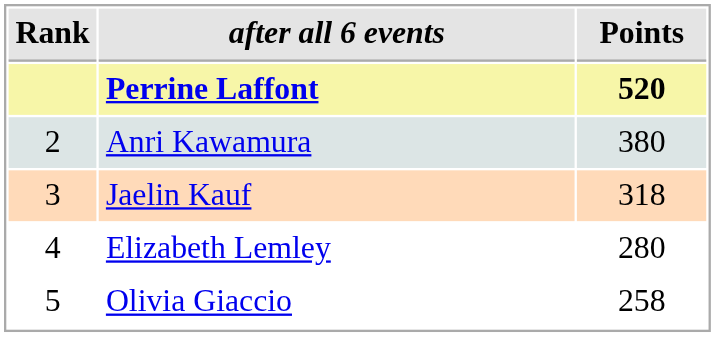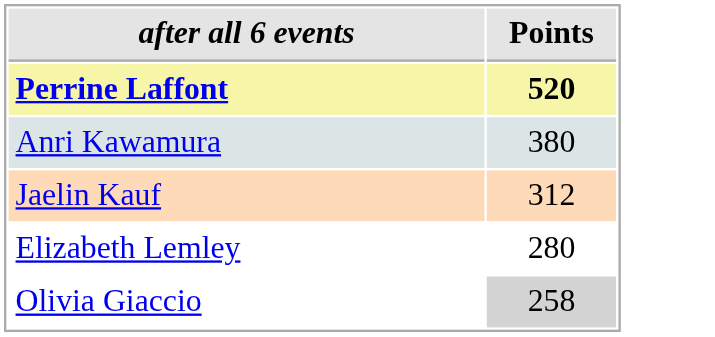- column: Rank | 2 | 3 | 4 | 5
Jaelin Kauf | Points: 318 -> 312
Olivia Giaccio | Points: no background -> lightgrey background
